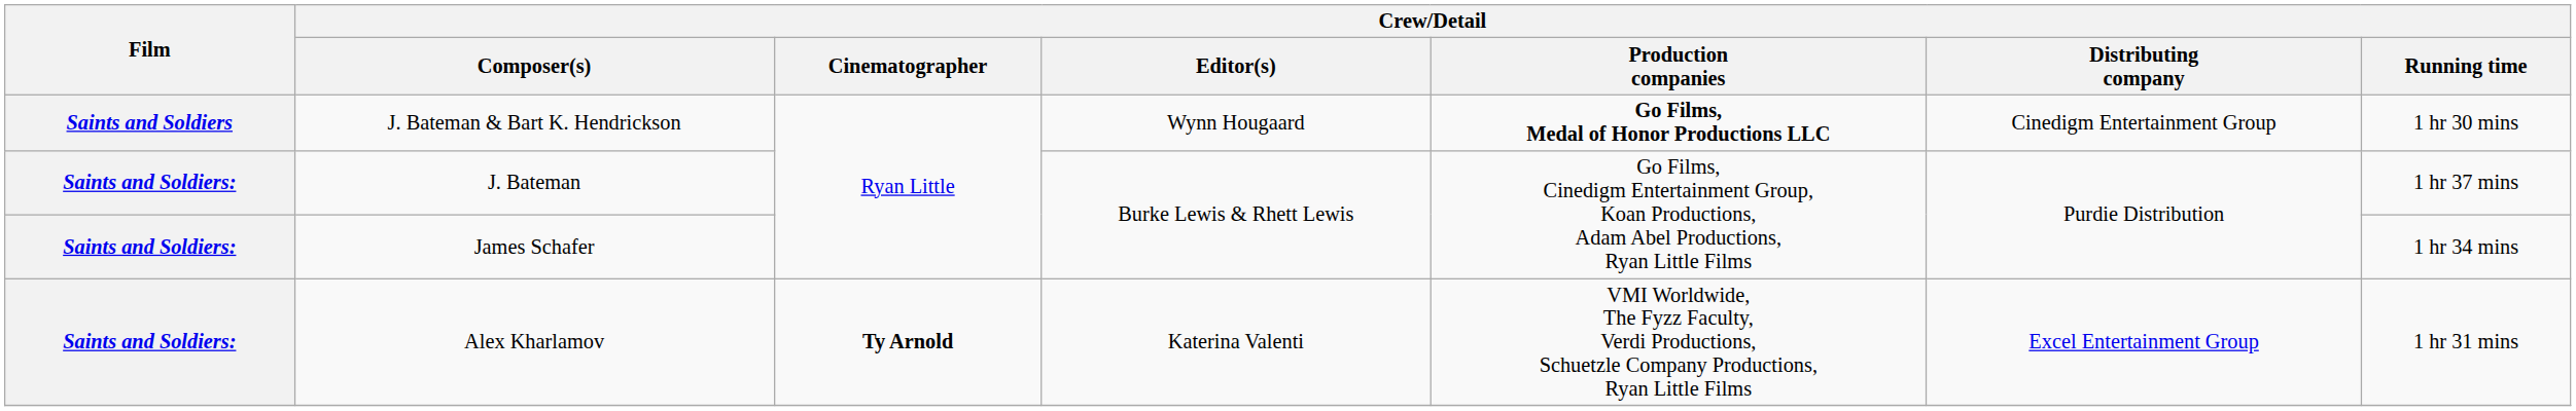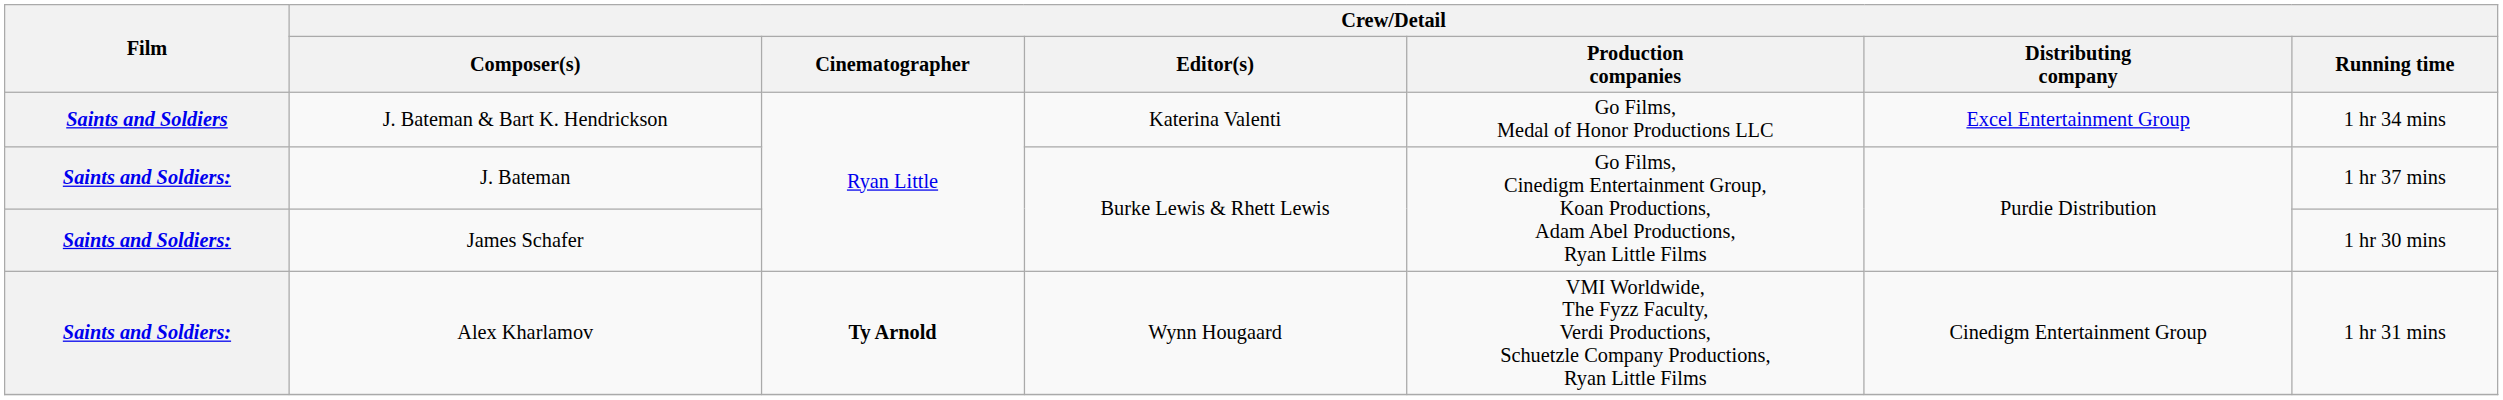J. Bateman & Bart K. Hendrickson | Crew/Detail / Editor(s): Wynn Hougaard -> Katerina Valenti
J. Bateman & Bart K. Hendrickson | Crew/Detail / Production companies: bold -> normal
J. Bateman & Bart K. Hendrickson | Crew/Detail / Distributing company: Cinedigm Entertainment Group -> Excel Entertainment Group
J. Bateman & Bart K. Hendrickson | Crew/Detail / Running time: 1 hr 30 mins -> 1 hr 34 mins
James Schafer | Crew/Detail / Running time: 1 hr 34 mins -> 1 hr 30 mins
Alex Kharlamov | Crew/Detail / Editor(s): Katerina Valenti -> Wynn Hougaard
Alex Kharlamov | Crew/Detail / Distributing company: Excel Entertainment Group -> Cinedigm Entertainment Group
